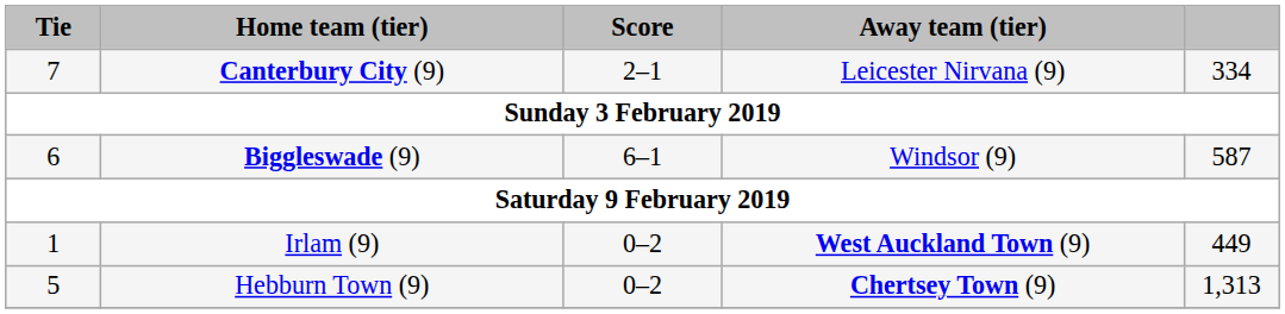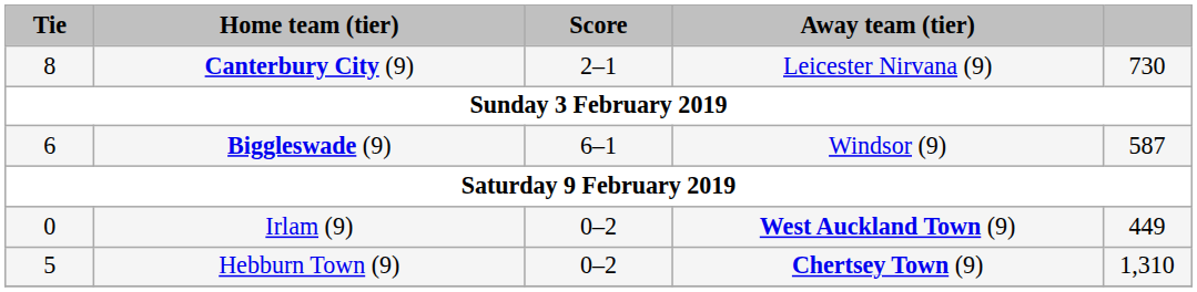Canterbury City (9) | Tie: 7 -> 8
Canterbury City (9) | column 5: 334 -> 730
Irlam (9) | Tie: 1 -> 0
Hebburn Town (9) | column 5: 1,313 -> 1,310
